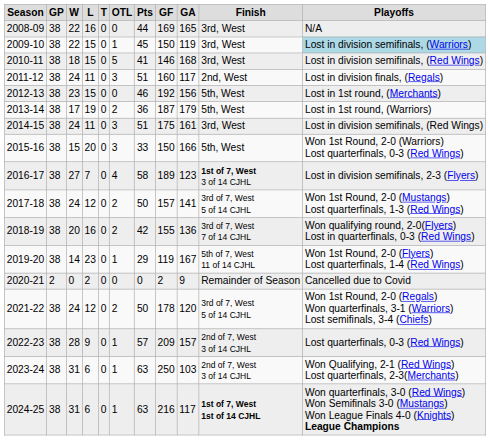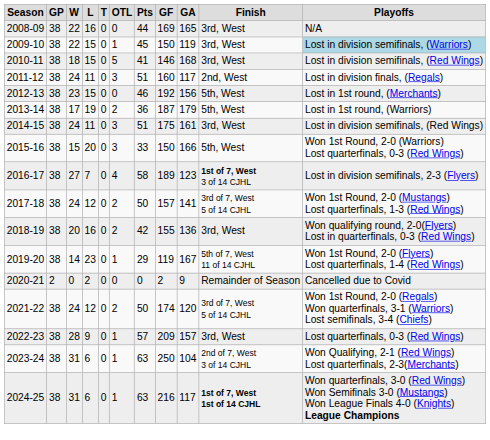2018-19 | column 10: 3rd of 7, West 7 of 14 CJHL -> 3rd, West
2021-22 | column 8: 178 -> 174
2022-23 | column 10: 2nd of 7, West 3 of 14 CJHL -> 3rd, West
2023-24 | column 9: 103 -> 104
